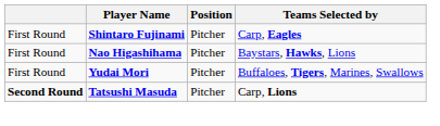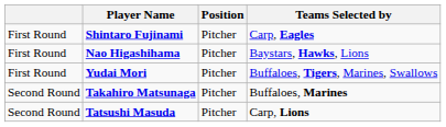+ row: Second Round | Takahiro Matsunaga | Pitcher | Buffaloes, Marines
Tatsushi Masuda | column 1: bold -> normal
